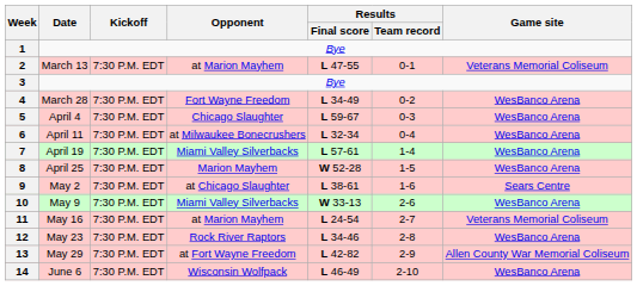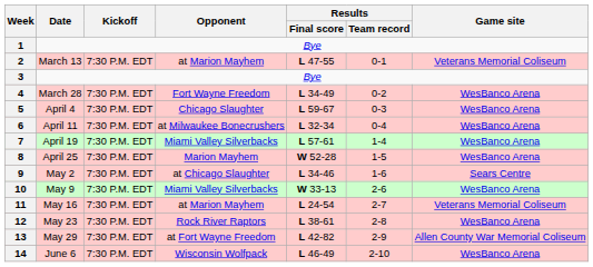9 | Results / Final score: L 38-61 -> L 34-46
12 | Results / Final score: L 34-46 -> L 38-61
